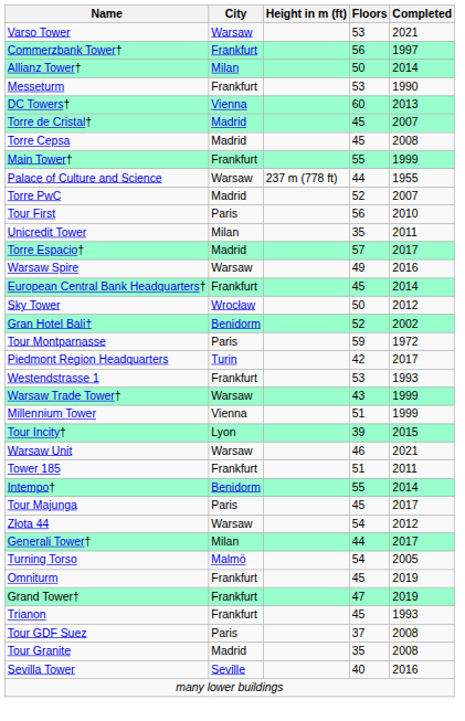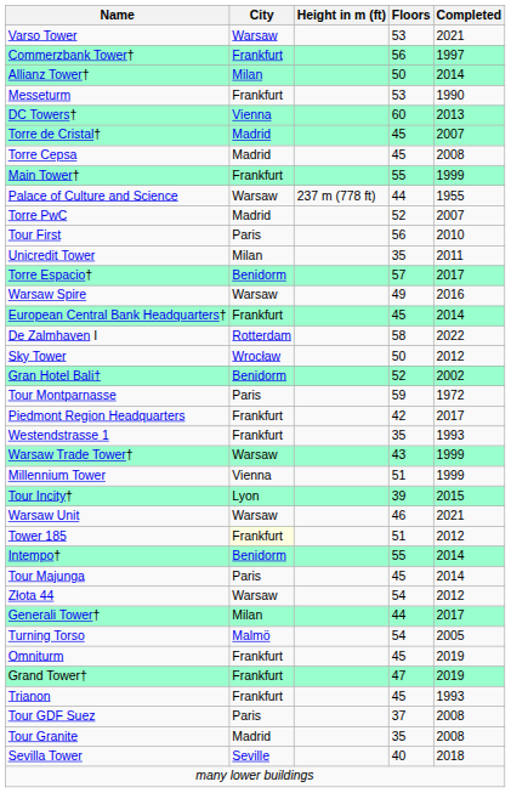Torre Espacio† | City: Madrid -> Benidorm
+ row: De Zalmhaven I | Rotterdam | 58 | 2022
Piedmont Region Headquarters | City: Turin -> Frankfurt
Westendstrasse 1 | Floors: 53 -> 35
Tower 185 | City: no background -> lightyellow background
Tower 185 | Completed: 2011 -> 2012
Tour Majunga | Completed: 2017 -> 2014
Sevilla Tower | Completed: 2016 -> 2018
